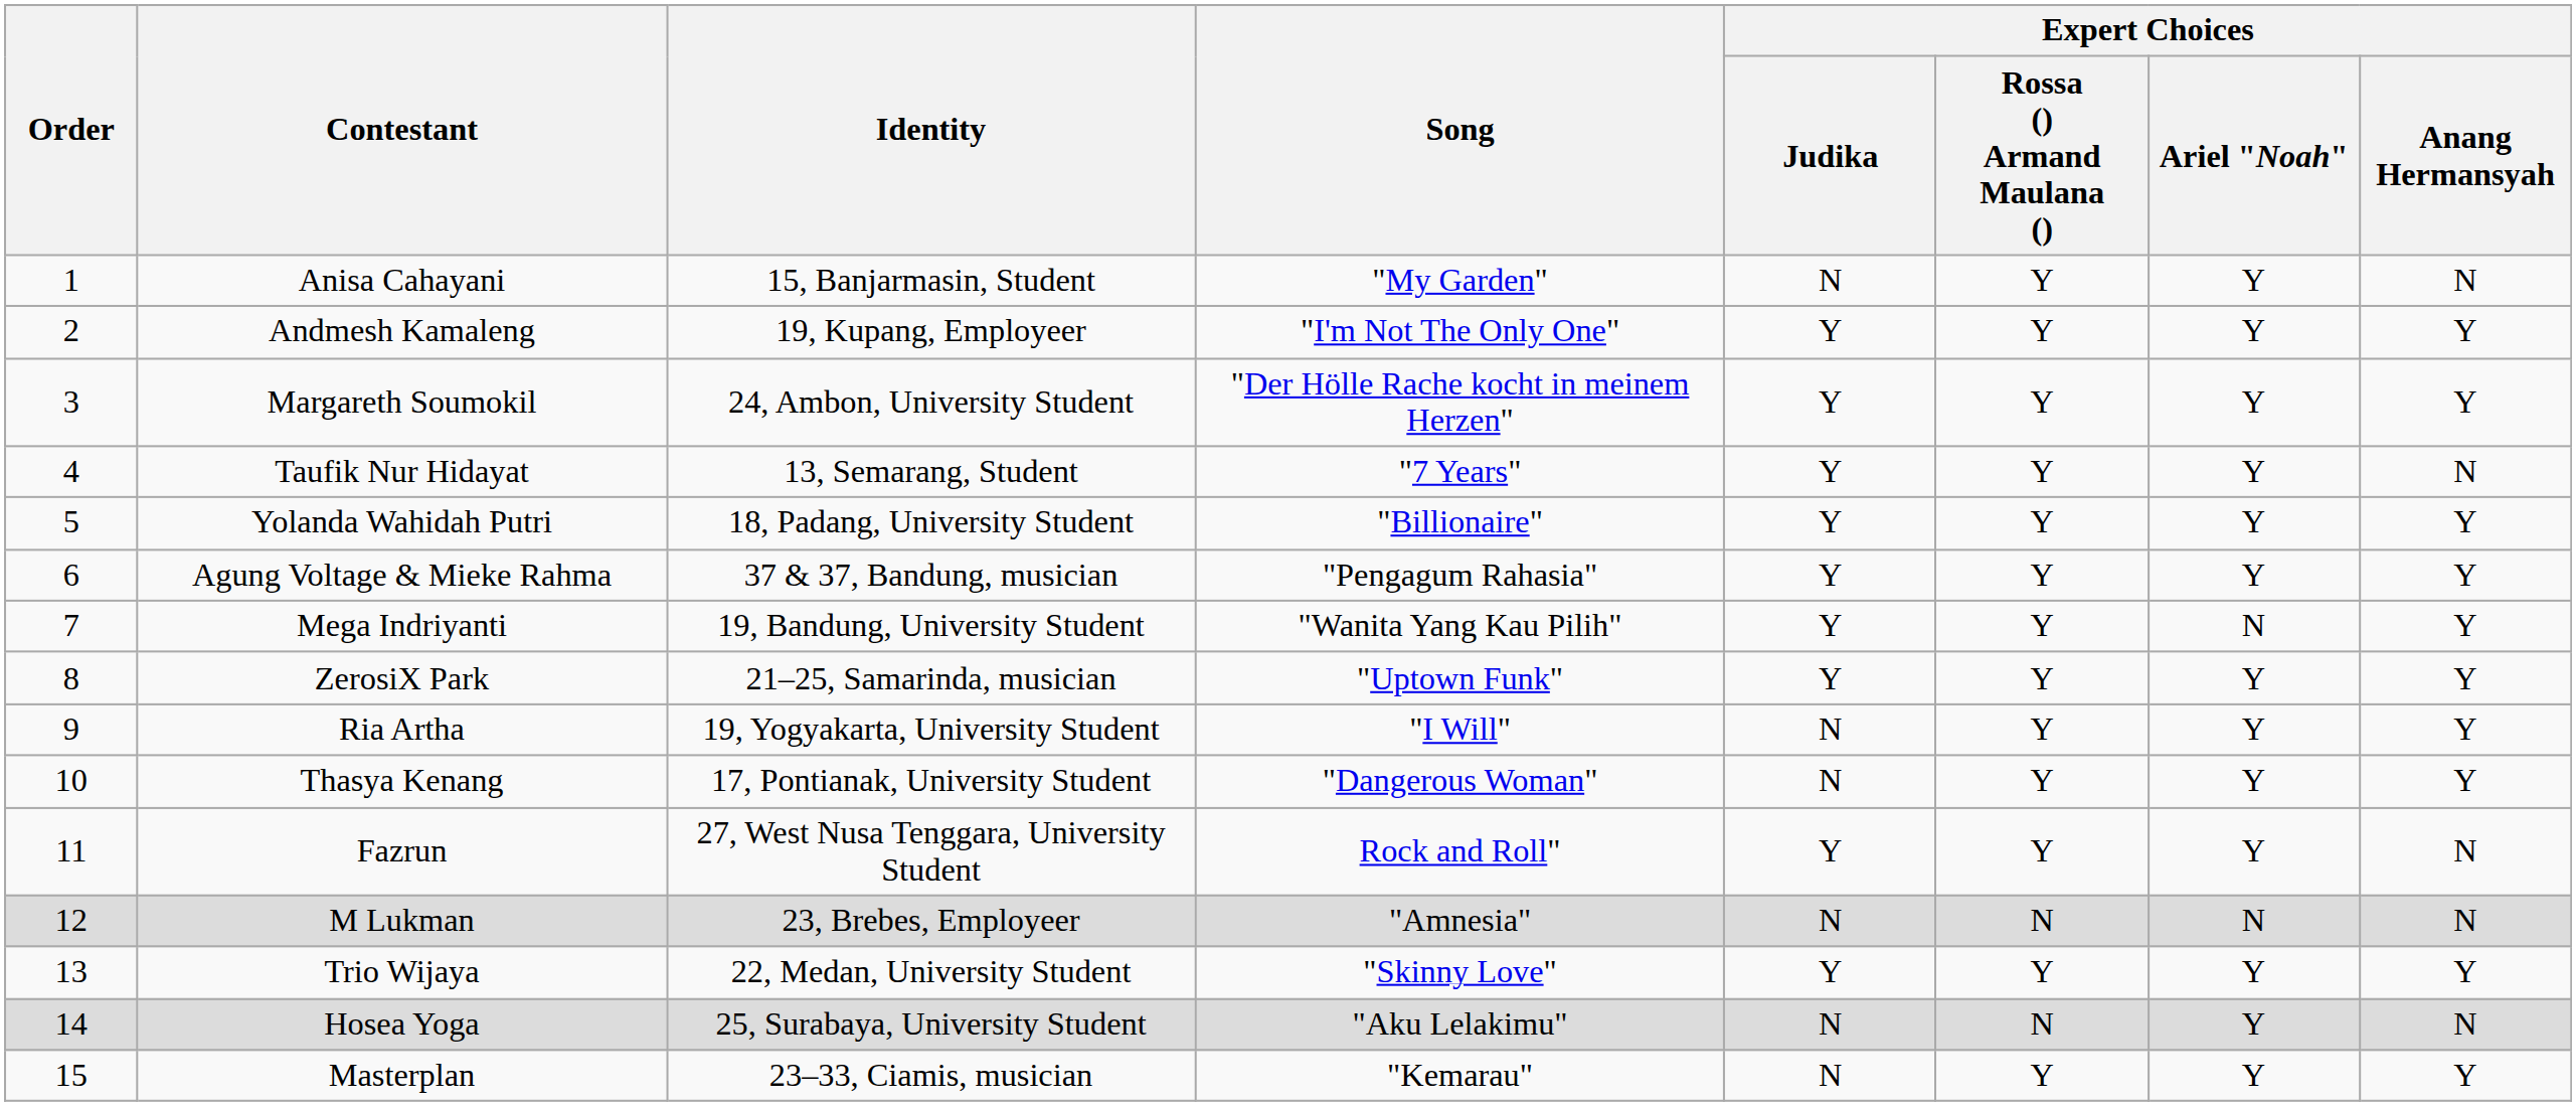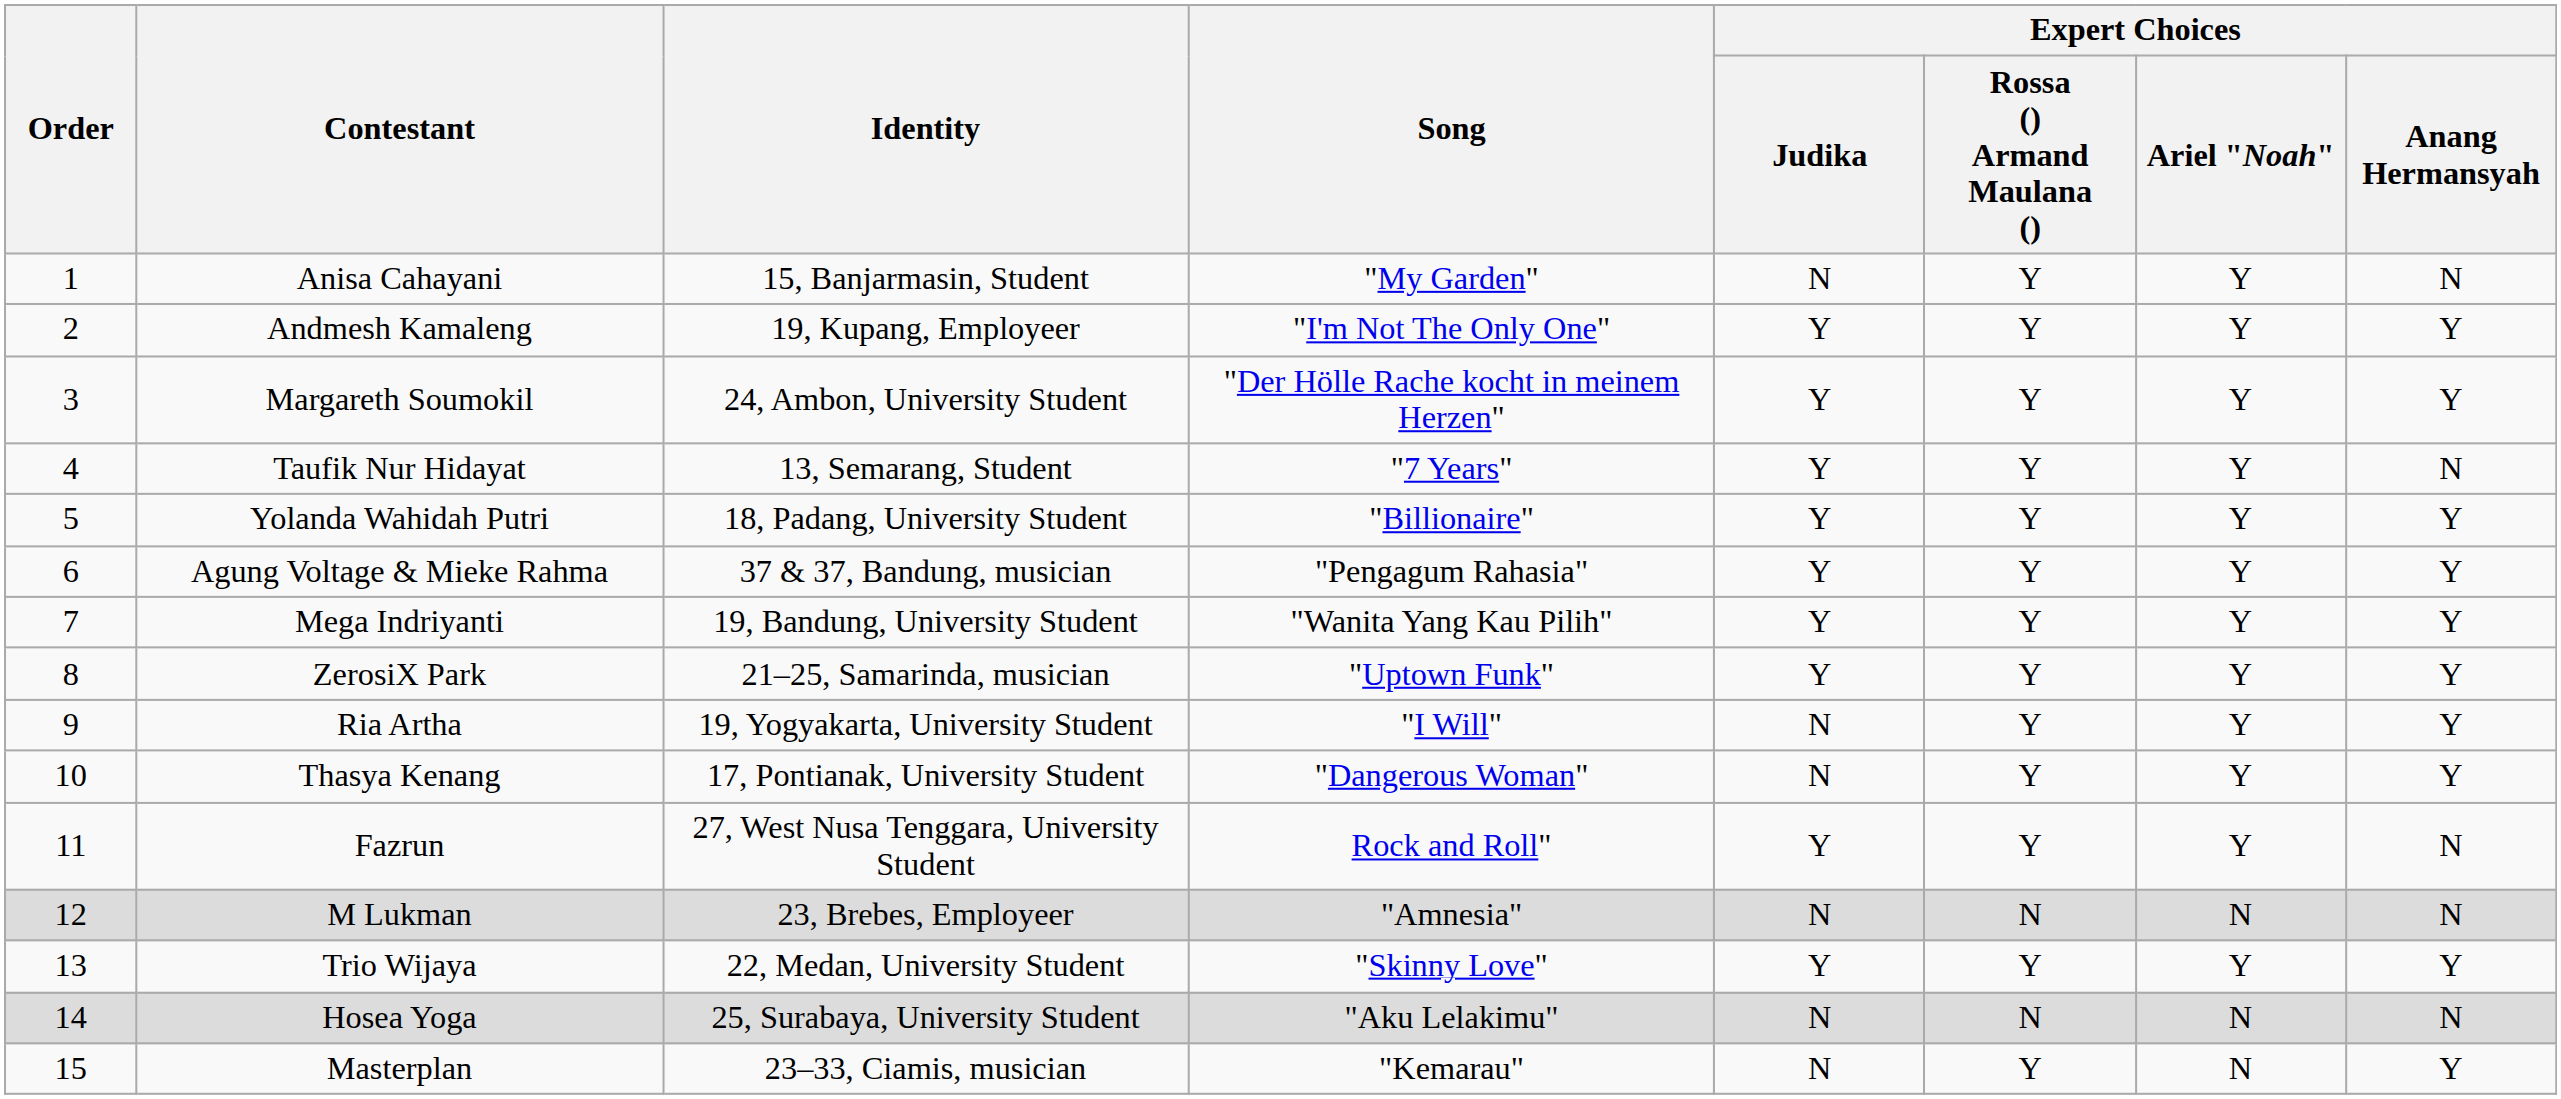Mega Indriyanti | Expert Choices / Ariel "Noah": N -> Y
Hosea Yoga | Expert Choices / Ariel "Noah": Y -> N
Masterplan | Expert Choices / Ariel "Noah": Y -> N
